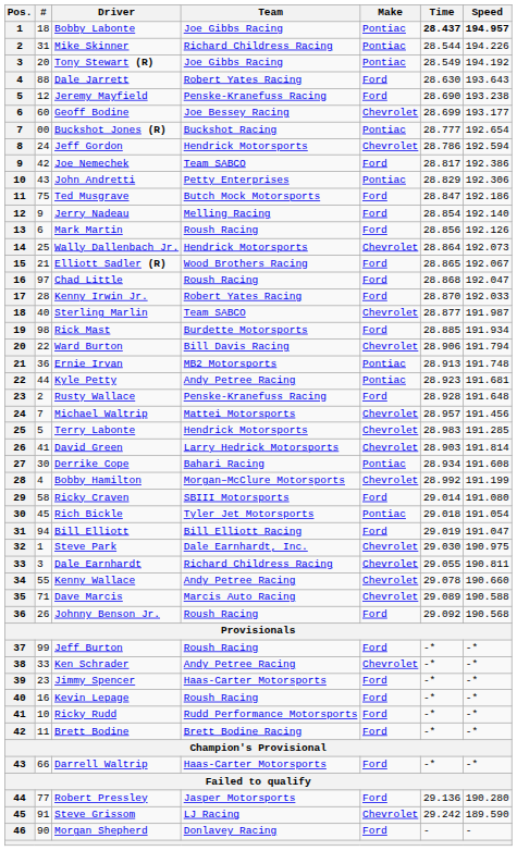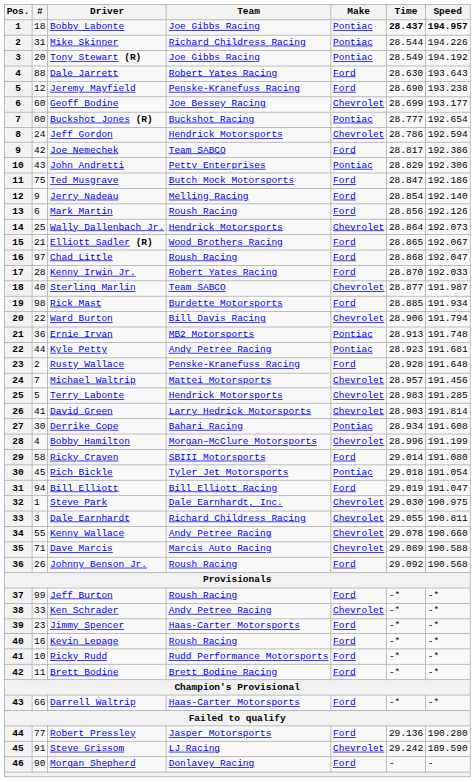Bobby Hamilton | Time: 28.992 -> 28.996
